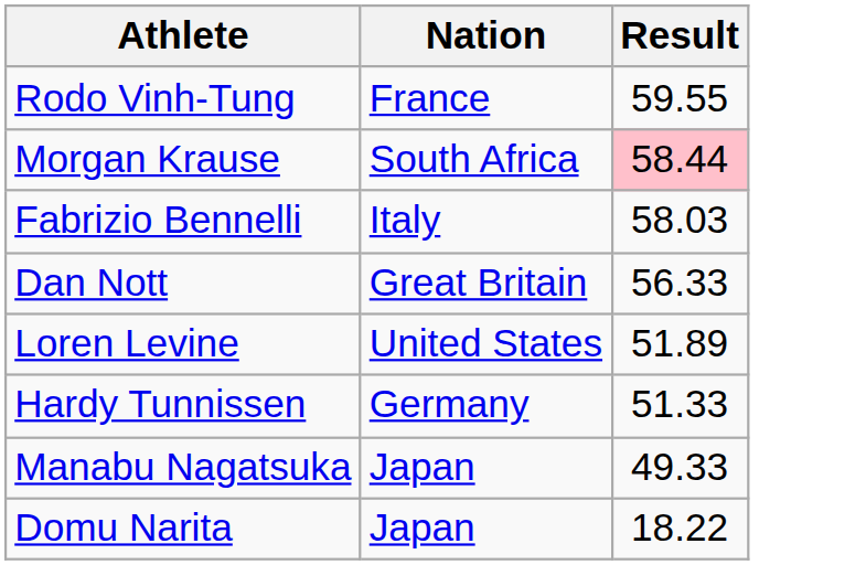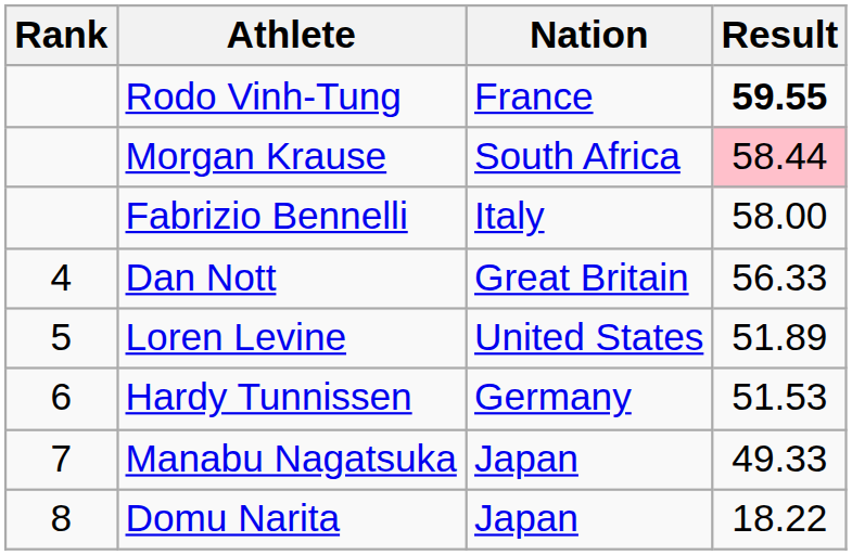+ column: Rank | 4 | 5 | 6 | 7 | 8
Rodo Vinh-Tung | Result: normal -> bold
Fabrizio Bennelli | Result: 58.03 -> 58.00
Hardy Tunnissen | Result: 51.33 -> 51.53
